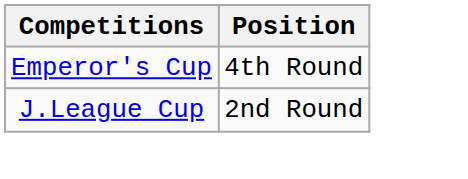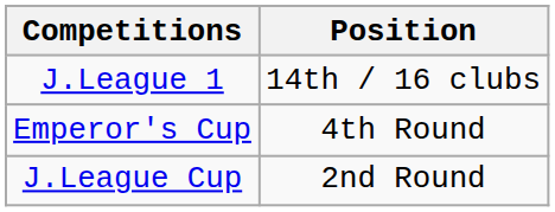+ row: J.League 1 | 14th / 16 clubs
